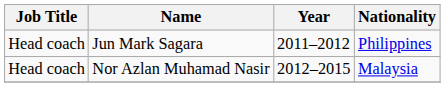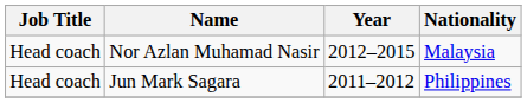rows swapped: Jun Mark Sagara <-> Nor Azlan Muhamad Nasir
